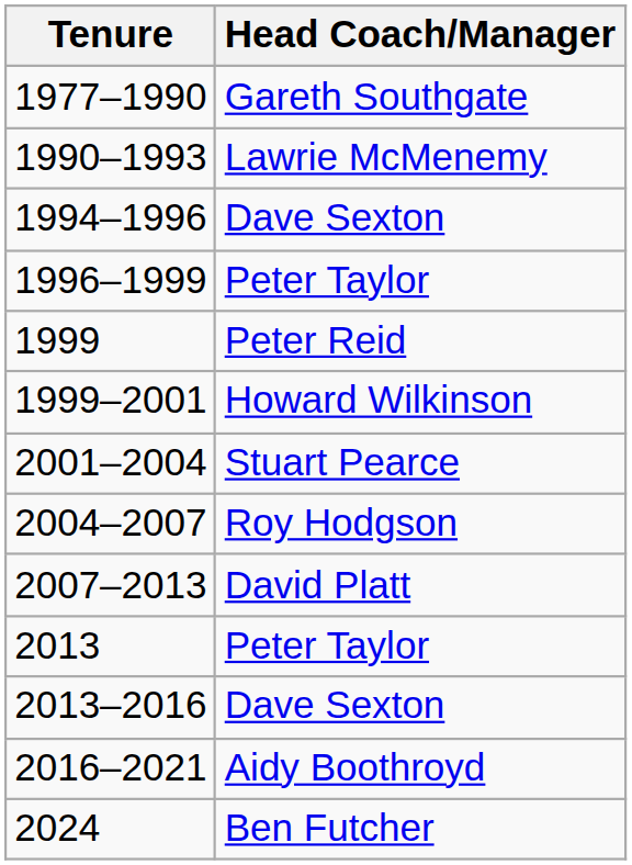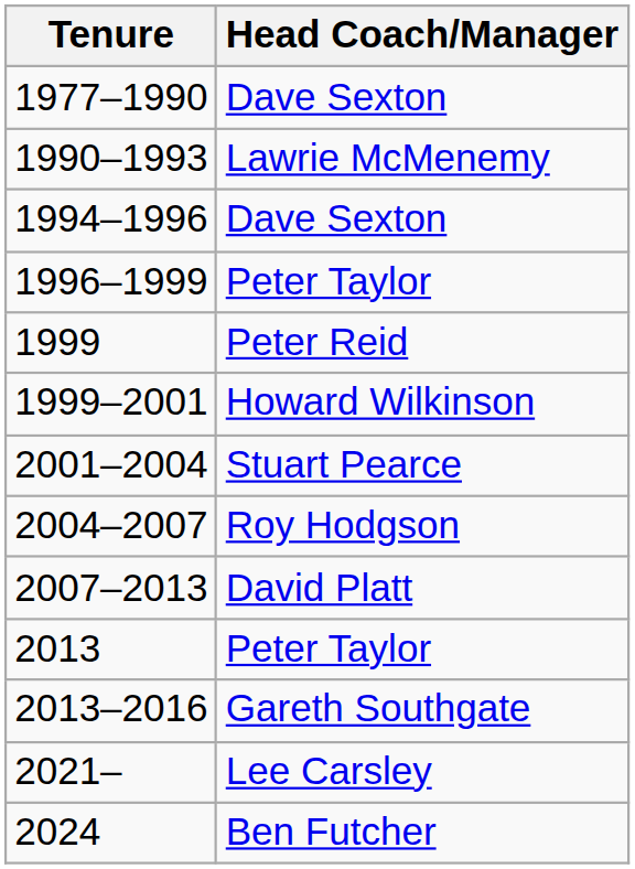1977–1990 | Head Coach/Manager: Gareth Southgate -> Dave Sexton
2013–2016 | Head Coach/Manager: Dave Sexton -> Gareth Southgate
- row: 2016–2021 | Aidy Boothroyd
+ row: 2021– | Lee Carsley
